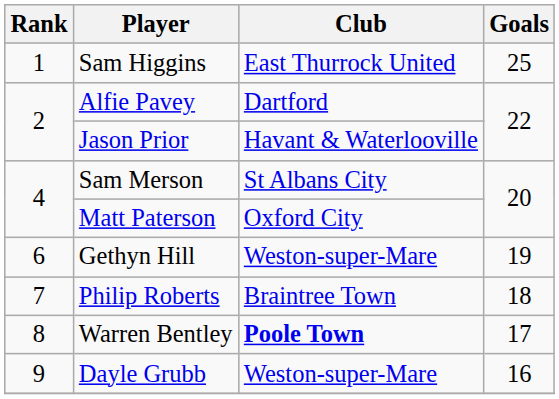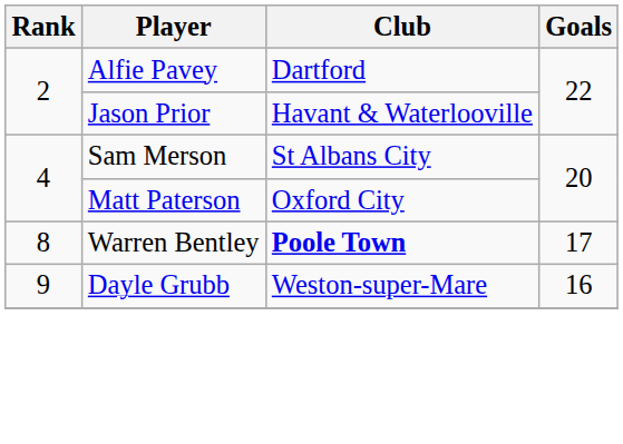- row: 1 | Sam Higgins | East Thurrock United | 25
- row: 6 | Gethyn Hill | Weston-super-Mare | 19
- row: 7 | Philip Roberts | Braintree Town | 18
